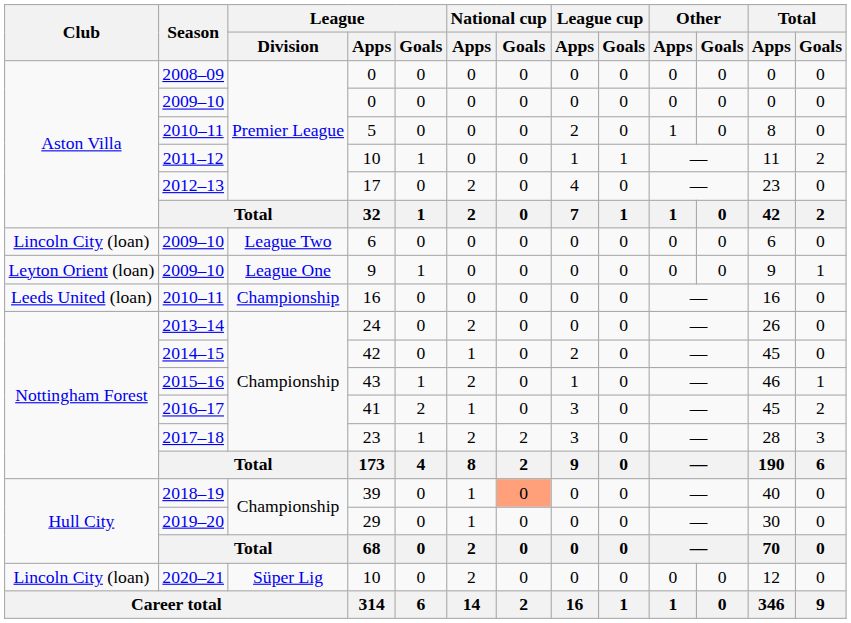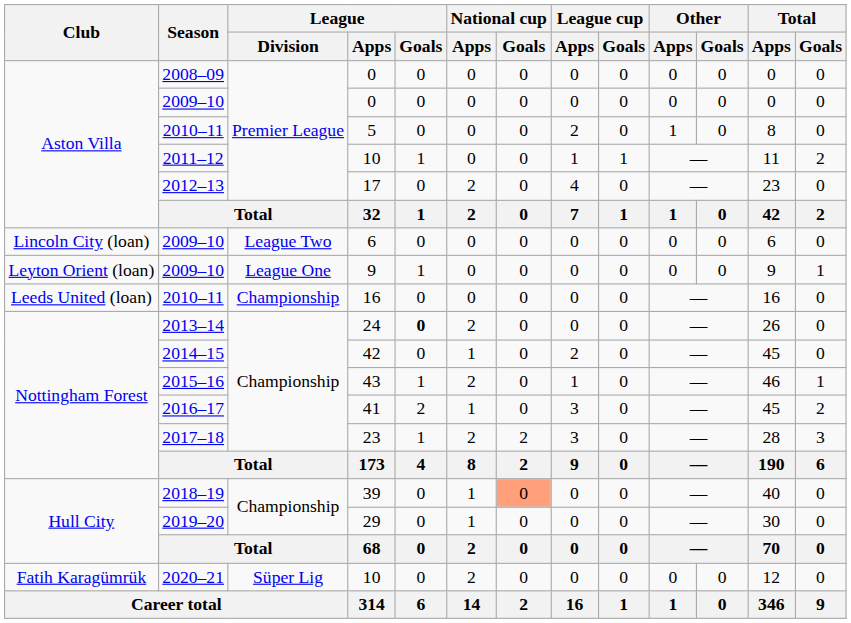24 | League / Goals: normal -> bold
2020–21 / 10 | Club: Lincoln City (loan) -> Fatih Karagümrük
